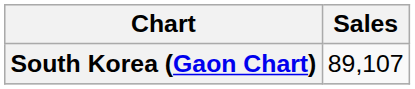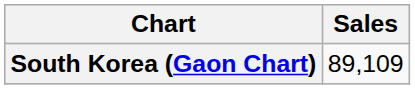South Korea (Gaon Chart) | Sales: 89,107 -> 89,109
